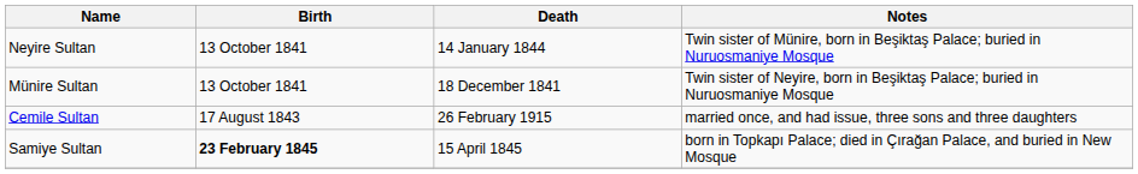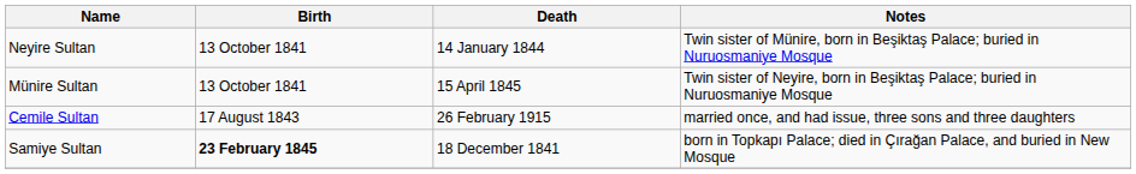Münire Sultan | Death: 18 December 1841 -> 15 April 1845
Samiye Sultan | Death: 15 April 1845 -> 18 December 1841
